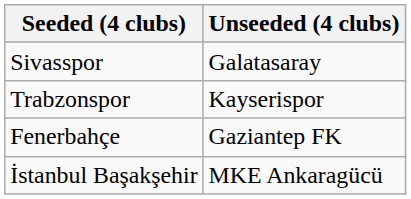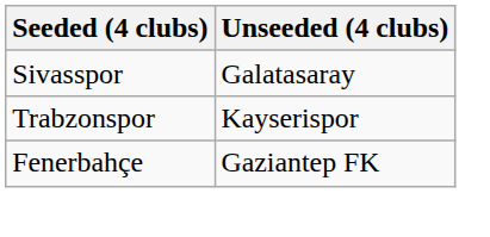- row: İstanbul Başakşehir | MKE Ankaragücü
